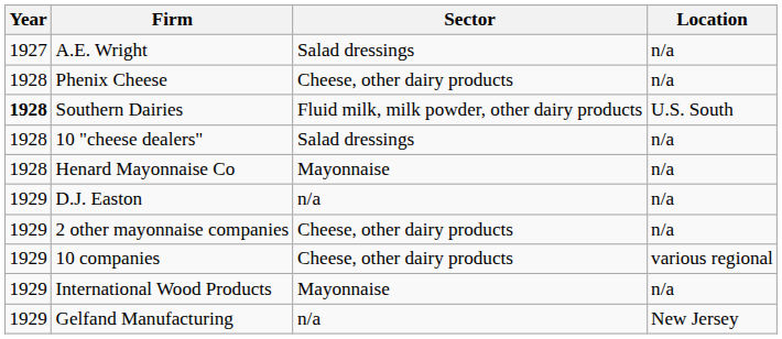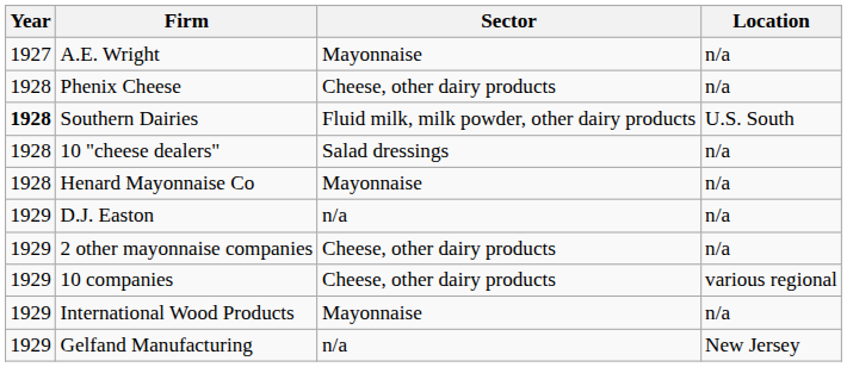A.E. Wright | Sector: Salad dressings -> Mayonnaise
